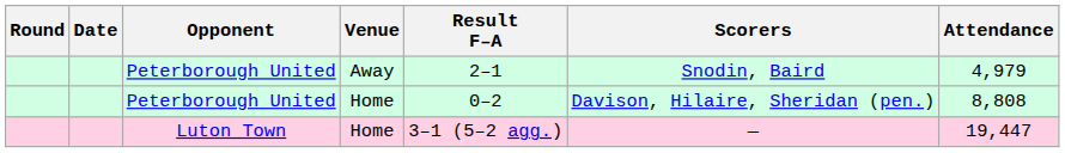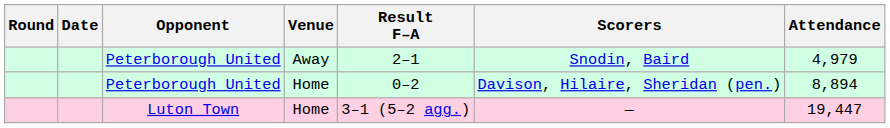Peterborough United / Home | Attendance: 8,808 -> 8,894
